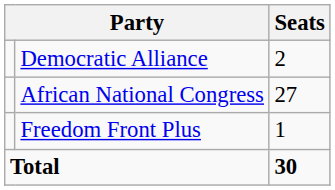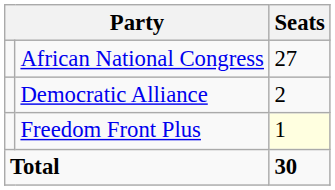rows swapped: African National Congress <-> Democratic Alliance
Freedom Front Plus | Seats: no background -> lightyellow background
